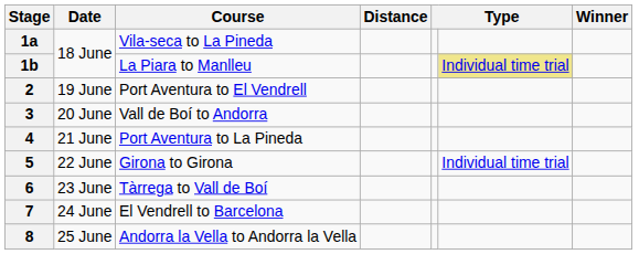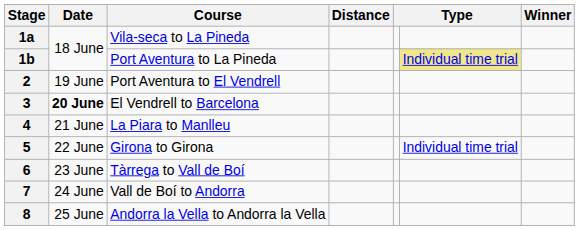1b | Course: La Piara to Manlleu -> Port Aventura to La Pineda
3 | Date: normal -> bold
3 | Course: Vall de Boí to Andorra -> El Vendrell to Barcelona
4 | Course: Port Aventura to La Pineda -> La Piara to Manlleu
7 | Course: El Vendrell to Barcelona -> Vall de Boí to Andorra
